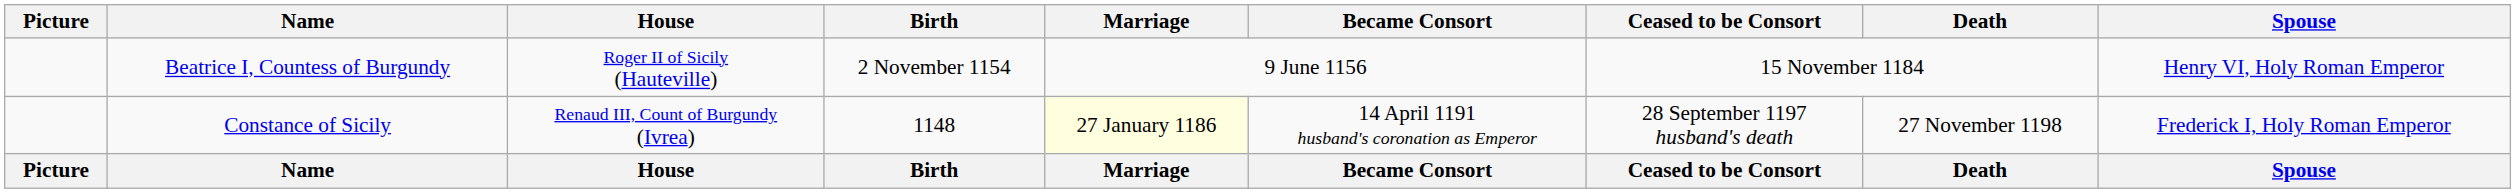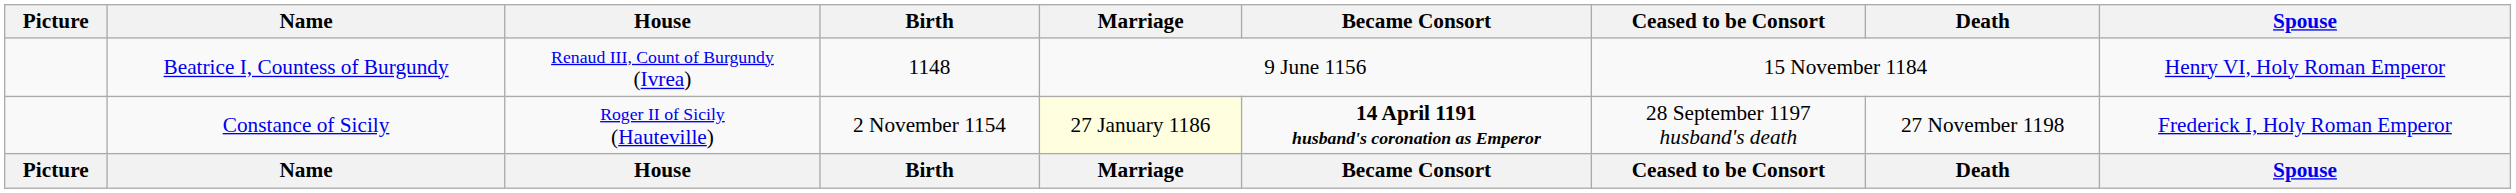Beatrice I, Countess of Burgundy | House: Roger II of Sicily (Hauteville) -> Renaud III, Count of Burgundy (Ivrea)
Beatrice I, Countess of Burgundy | Birth: 2 November 1154 -> 1148
Constance of Sicily | House: Renaud III, Count of Burgundy (Ivrea) -> Roger II of Sicily (Hauteville)
Constance of Sicily | Birth: 1148 -> 2 November 1154
Constance of Sicily | Became Consort: normal -> bold
